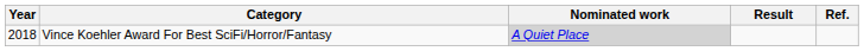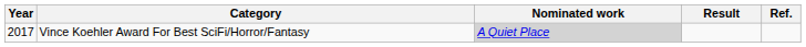Vince Koehler Award For Best SciFi/Horror/Fantasy | Year: 2018 -> 2017
